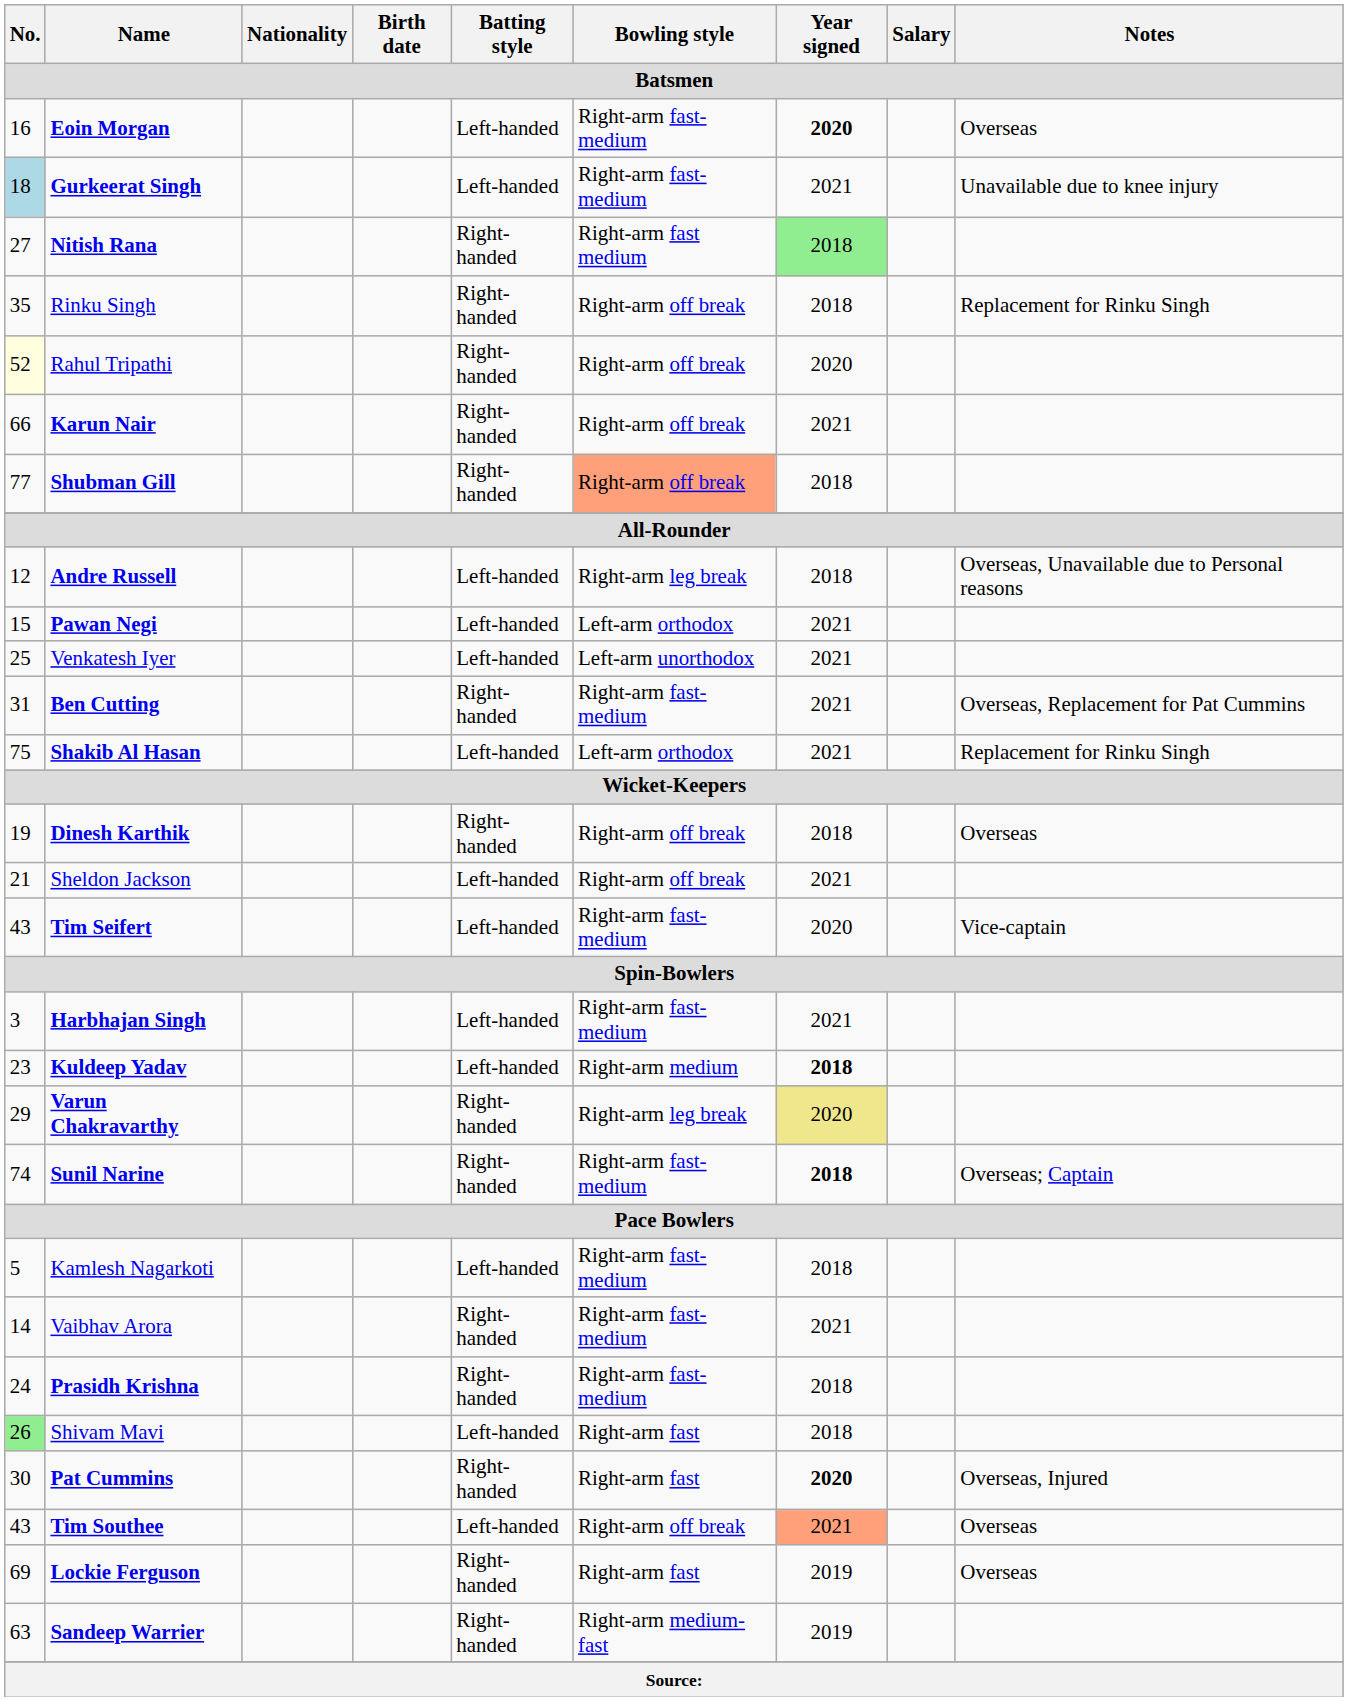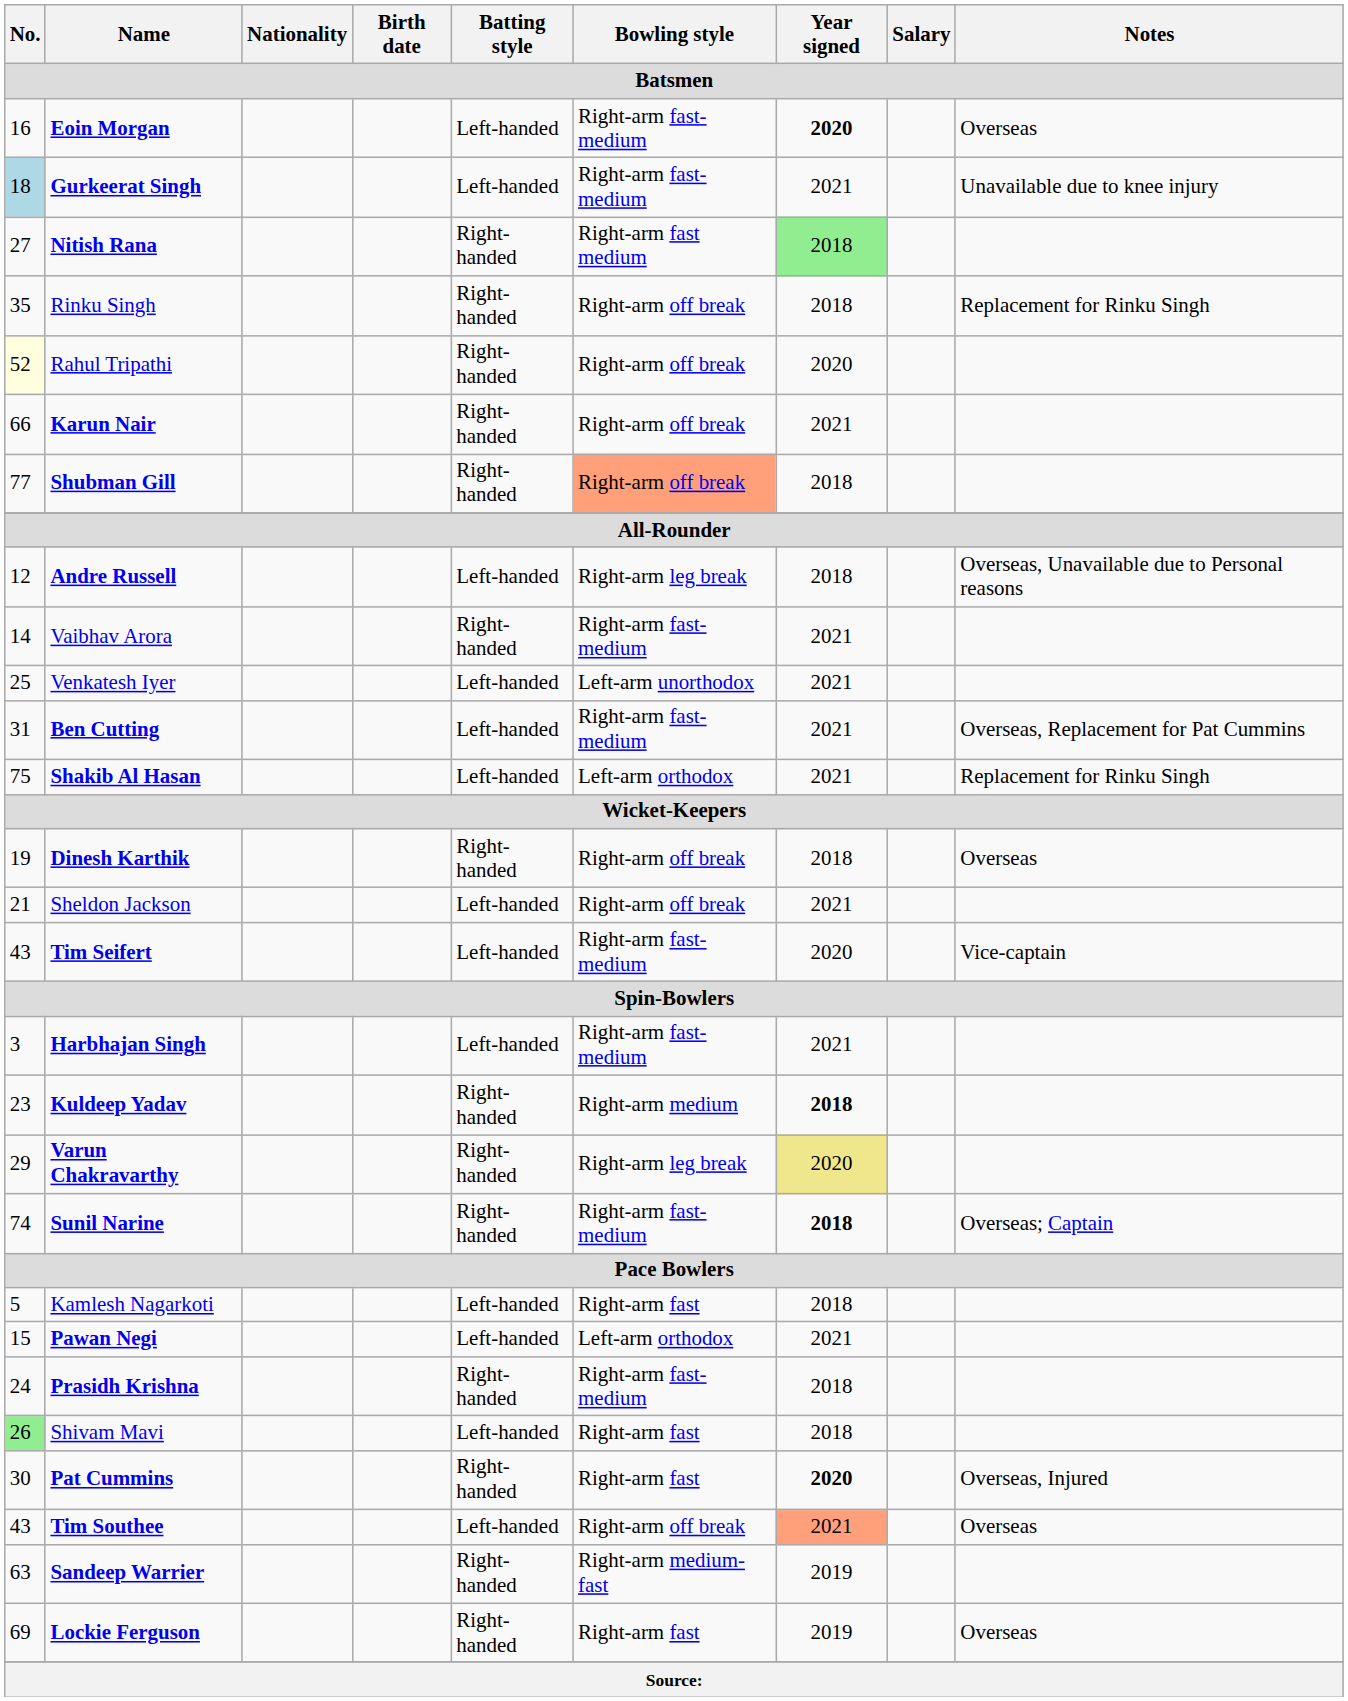rows swapped: Pawan Negi <-> Vaibhav Arora
Ben Cutting | Batting style: Right-handed -> Left-handed
Kuldeep Yadav | Batting style: Left-handed -> Right-handed
Kamlesh Nagarkoti | Bowling style: Right-arm fast-medium -> Right-arm fast
rows swapped: Sandeep Warrier <-> Lockie Ferguson
